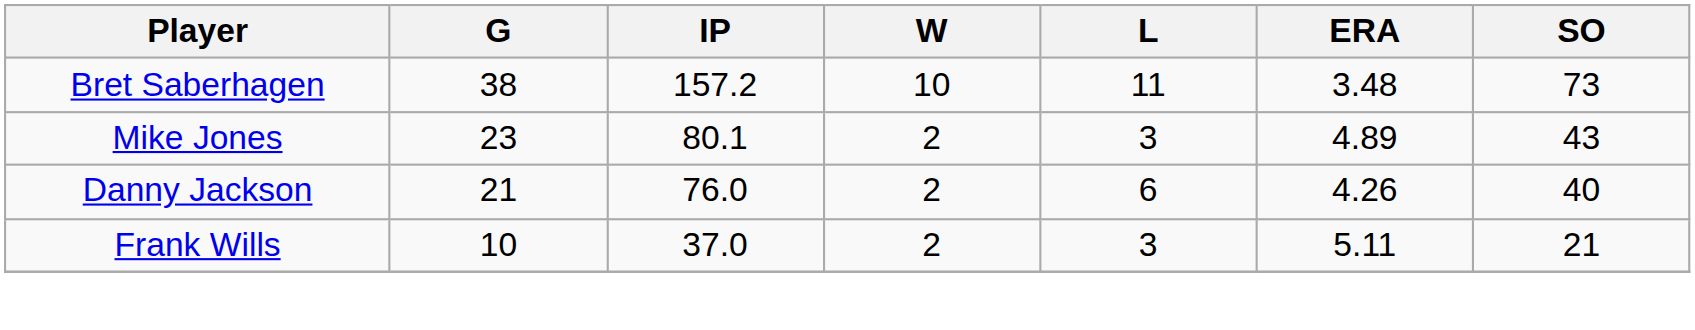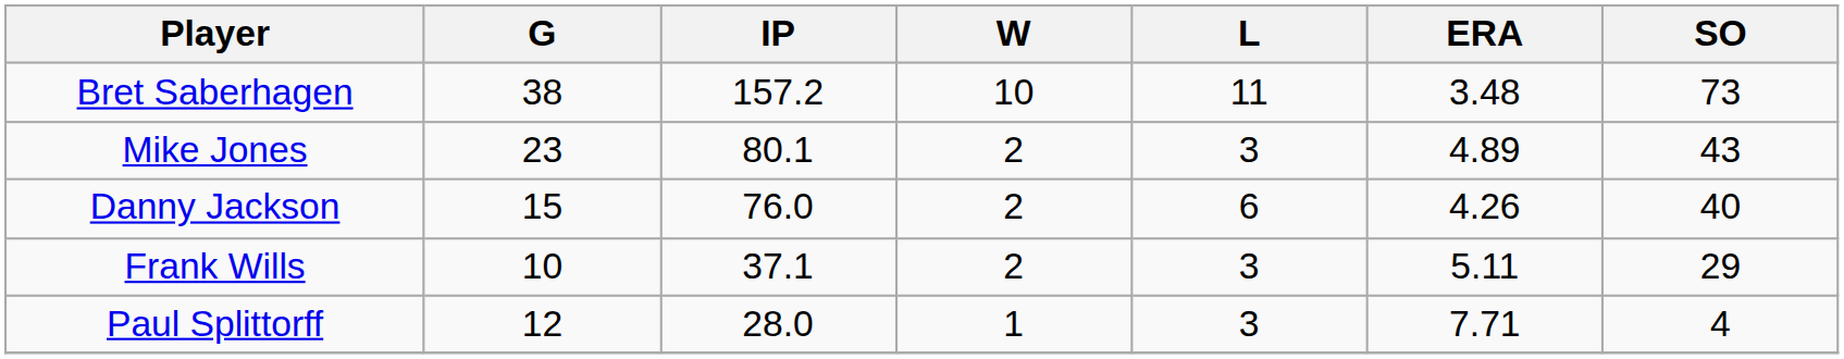Danny Jackson | G: 21 -> 15
Frank Wills | IP: 37.0 -> 37.1
Frank Wills | SO: 21 -> 29
+ row: Paul Splittorff | 12 | 28.0 | 1 | 3 | 7.71 | 4
